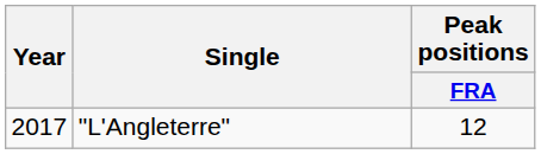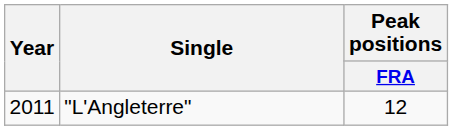"L'Angleterre" | Year: 2017 -> 2011
